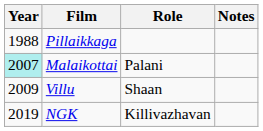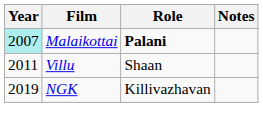- row: 1988 | Pillaikkaga
Malaikottai | Role: normal -> bold
Villu | Year: 2009 -> 2011
